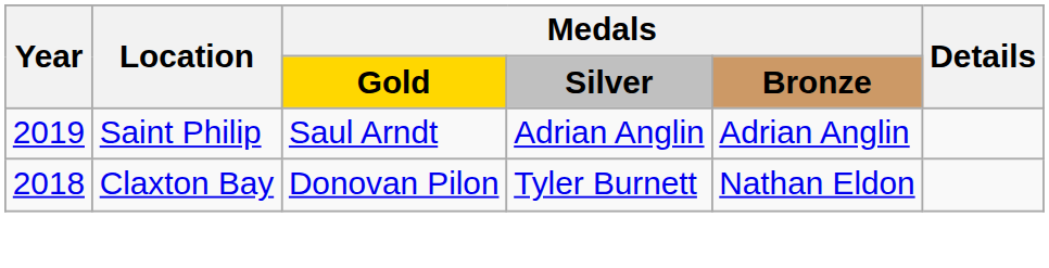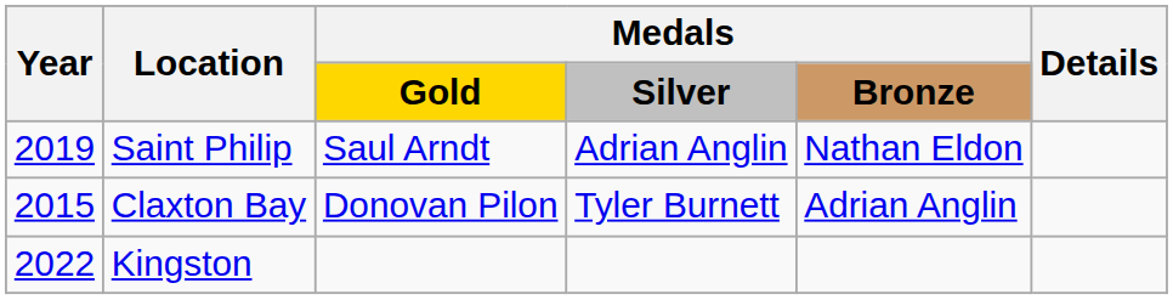Saint Philip | column 5: Adrian Anglin -> Nathan Eldon
Claxton Bay | Year: 2018 -> 2015
Claxton Bay | column 5: Nathan Eldon -> Adrian Anglin
+ row: 2022 | Kingston
